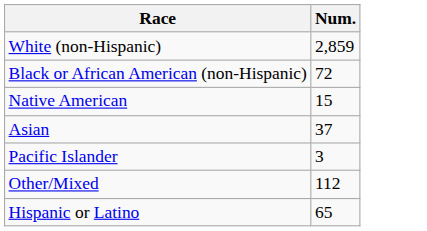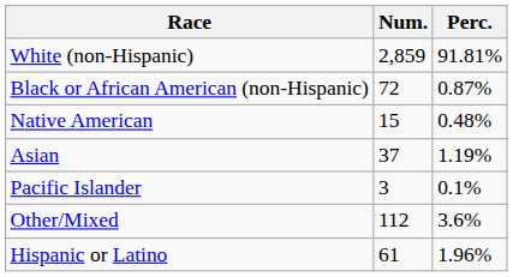+ column: Perc. | 91.81% | 0.87% | 0.48% | 1.19% | 0.1% | 3.6% | 1.96%
Hispanic or Latino | Num.: 65 -> 61
